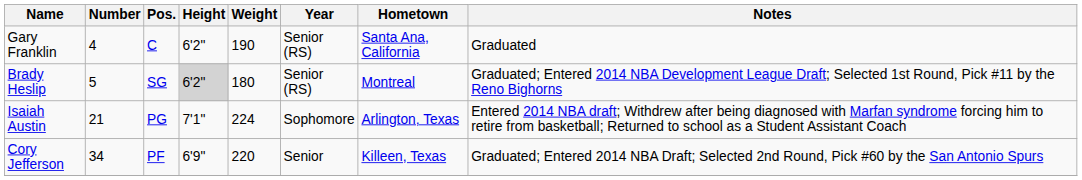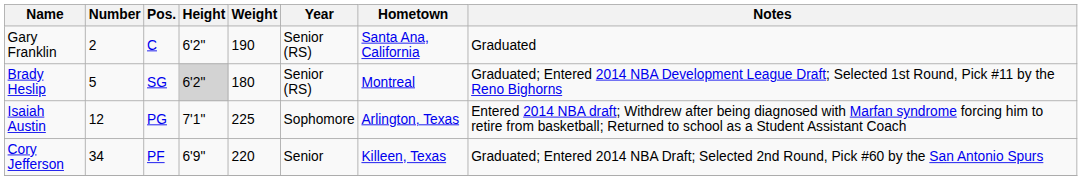Gary Franklin | Number: 4 -> 2
Isaiah Austin | Number: 21 -> 12
Isaiah Austin | Weight: 224 -> 225
